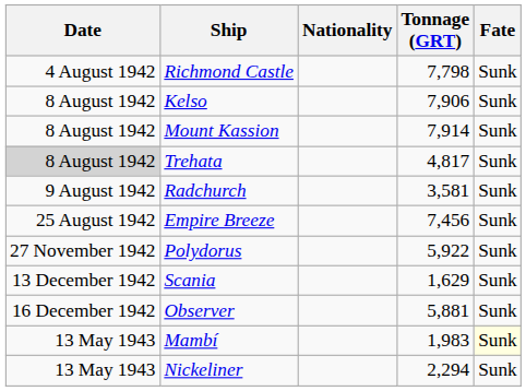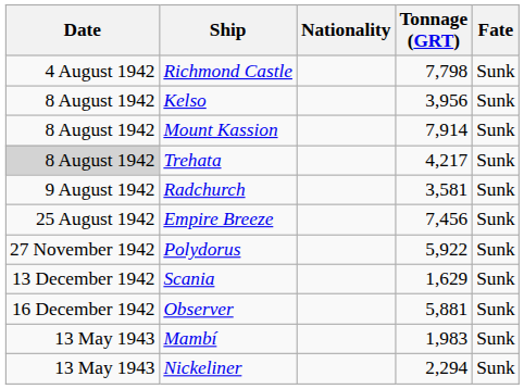Kelso | Tonnage (GRT): 7,906 -> 3,956
Trehata | Tonnage (GRT): 4,817 -> 4,217
Mambí | Fate: lightyellow background -> no background
